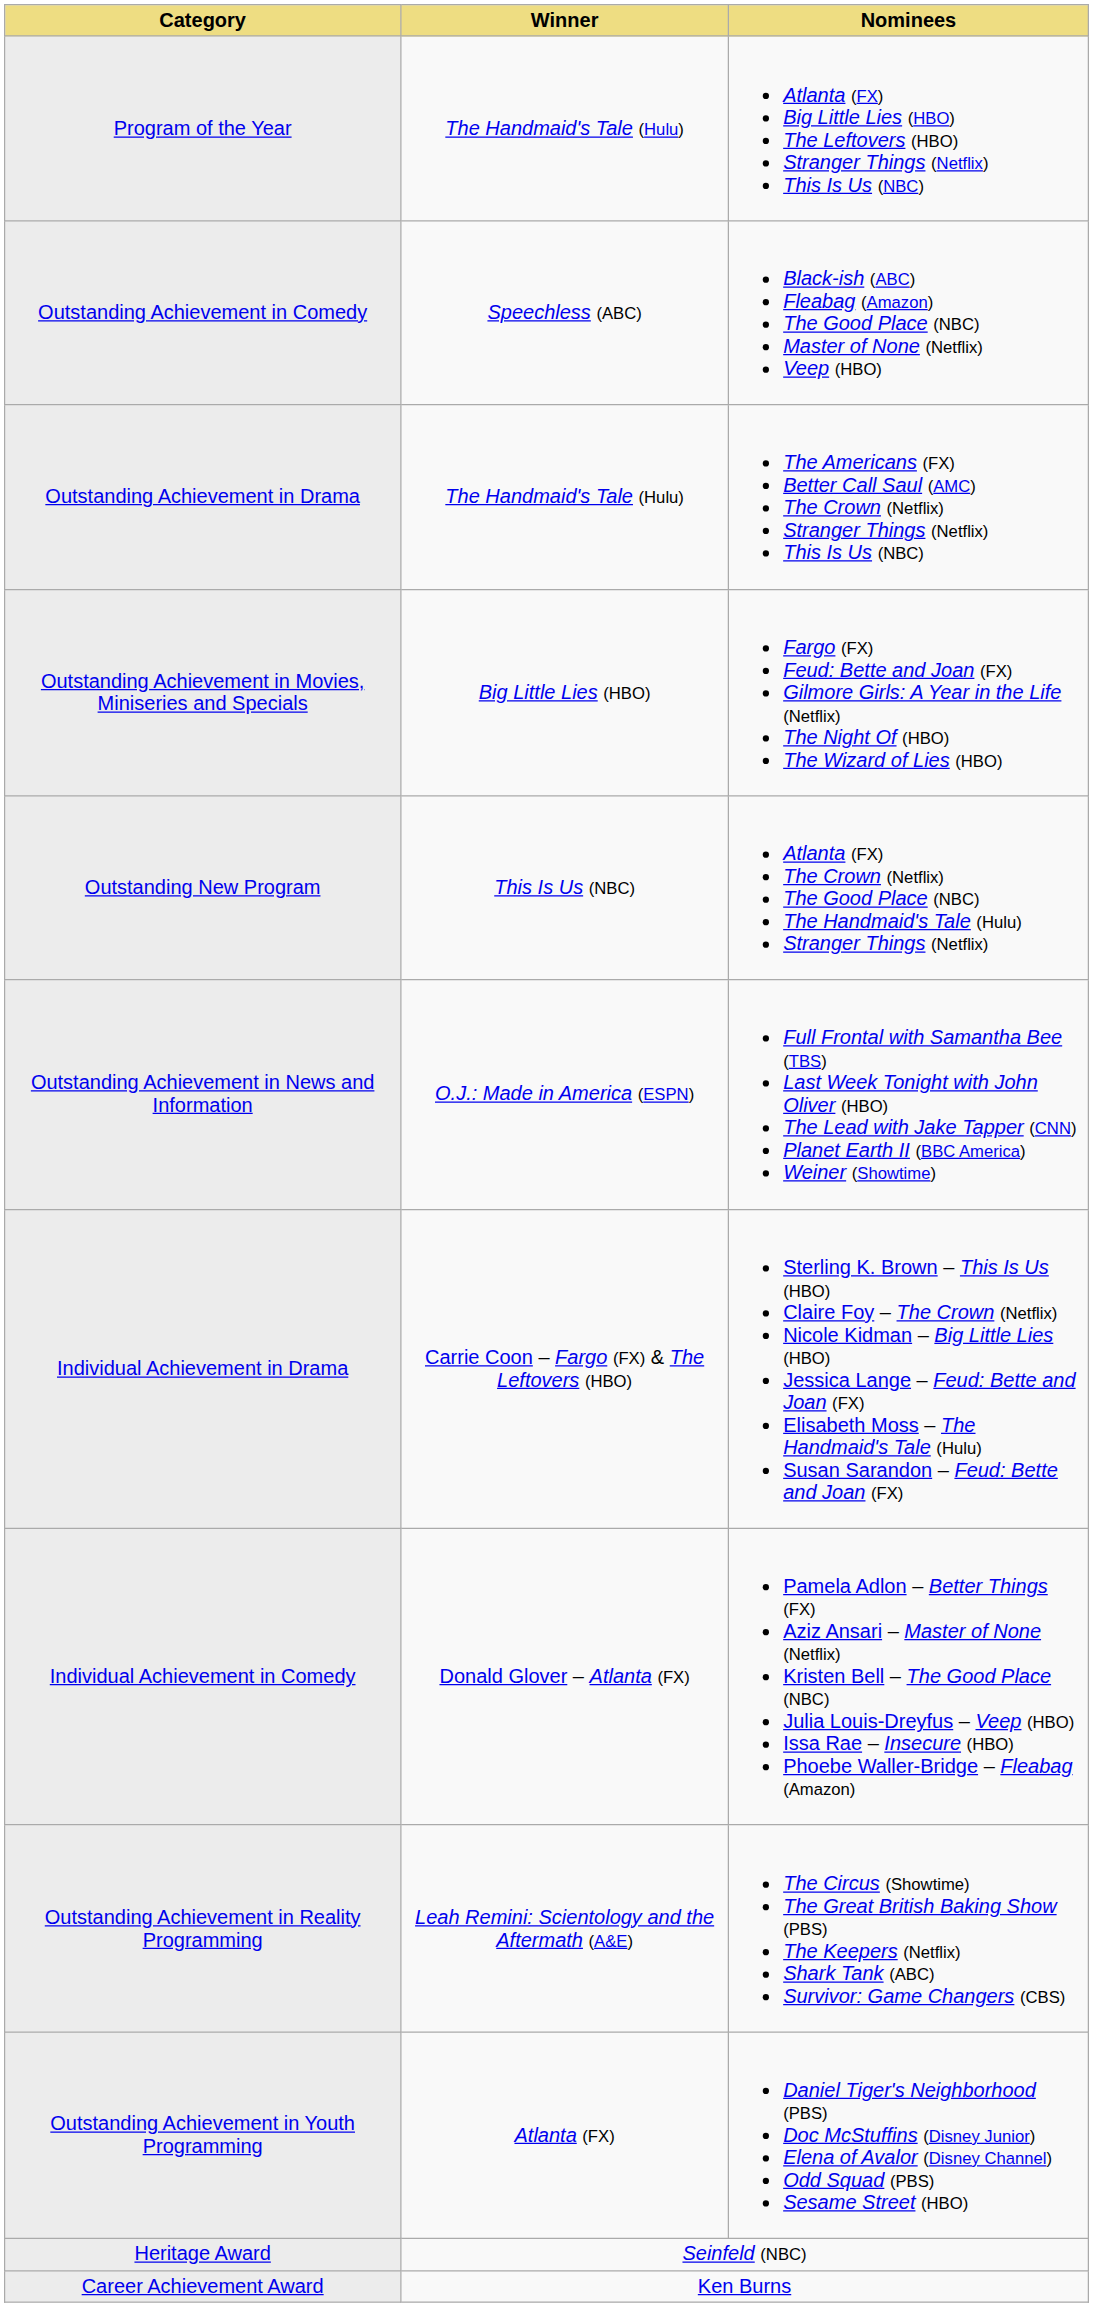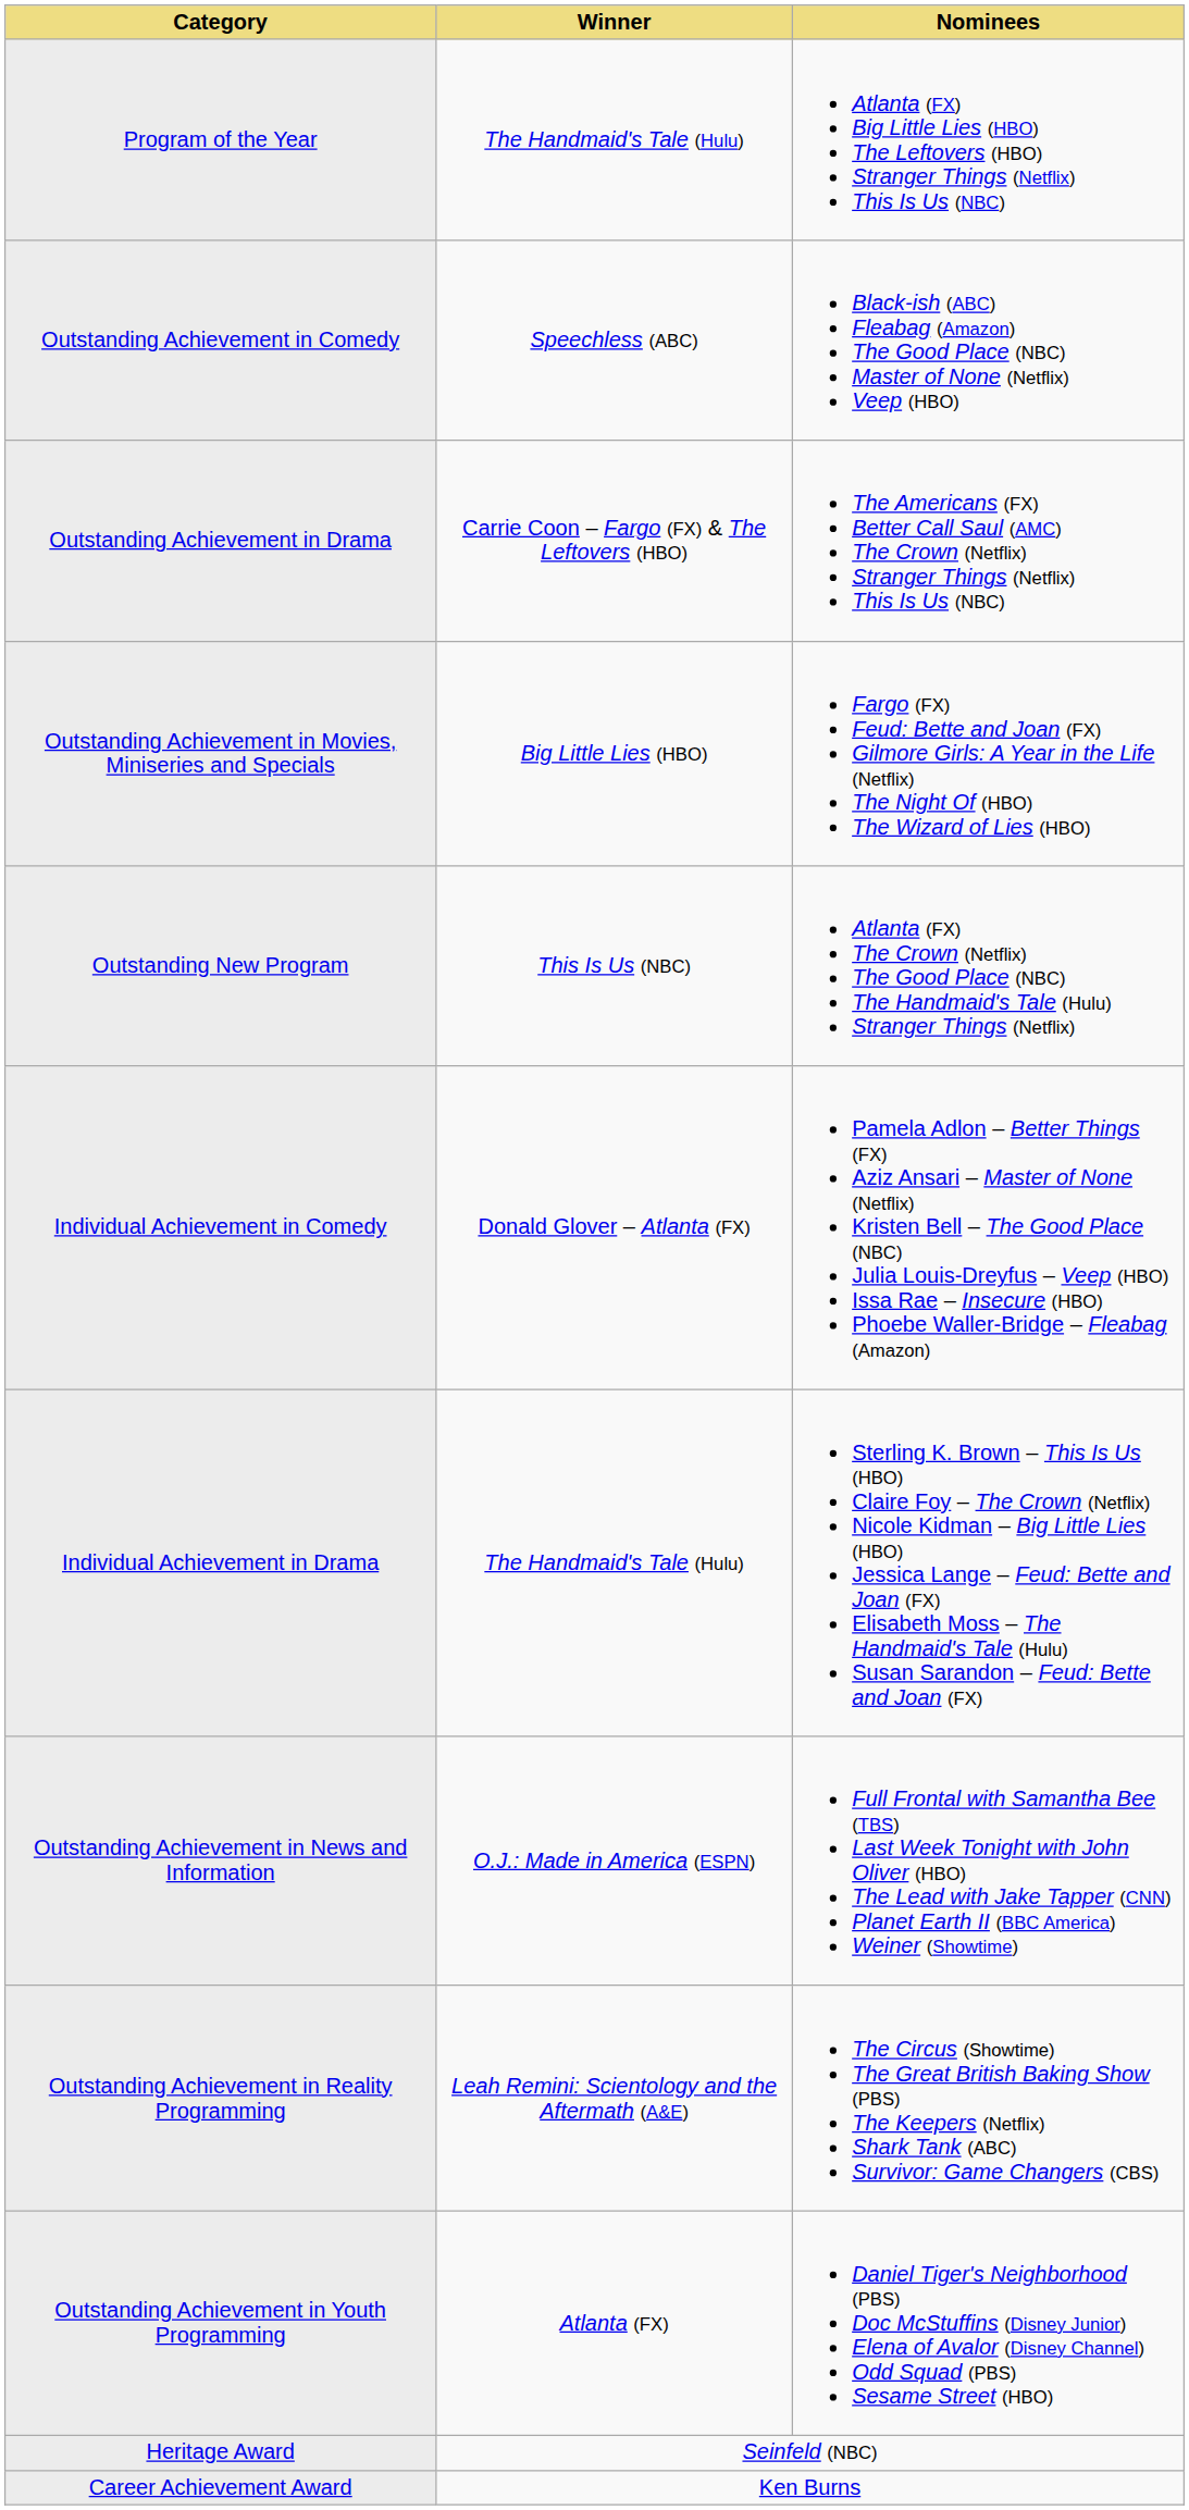Outstanding Achievement in Drama | Winner: The Handmaid's Tale (Hulu) -> Carrie Coon – Fargo (FX) & The Leftovers (HBO)
rows swapped: Individual Achievement in Comedy <-> Outstanding Achievement in News and Information
Individual Achievement in Drama | Winner: Carrie Coon – Fargo (FX) & The Leftovers (HBO) -> The Handmaid's Tale (Hulu)
